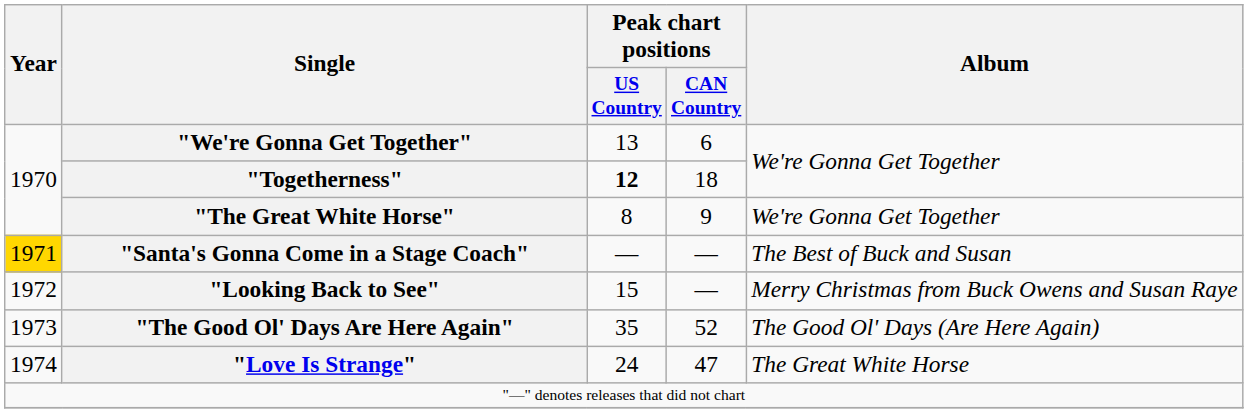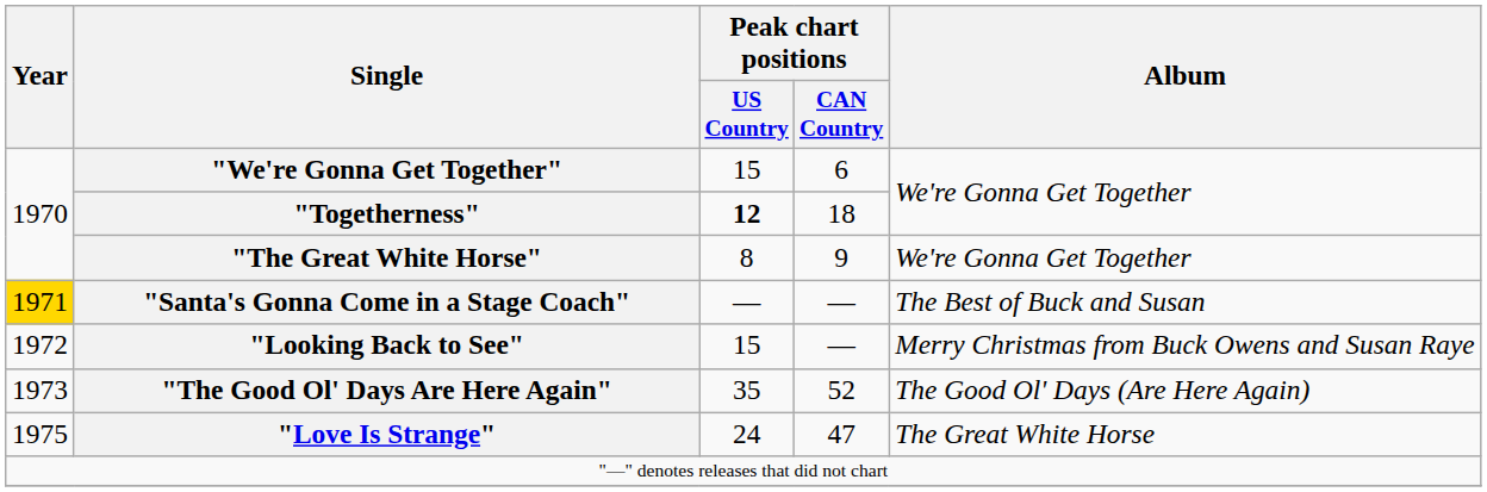"We're Gonna Get Together" | Peak chart positions / US Country: 13 -> 15
"Love Is Strange" | Year: 1974 -> 1975
